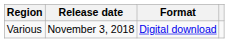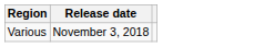- column: Format | Digital download
